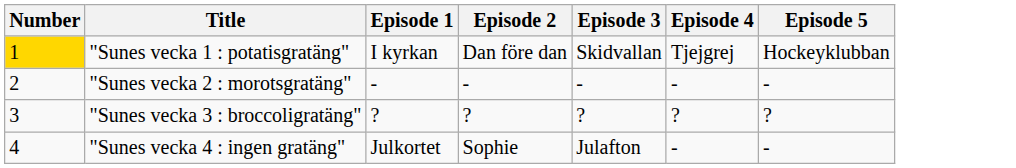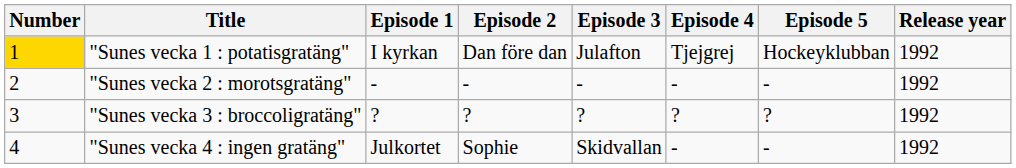+ column: Release year | 1992 | 1992 | 1992 | 1992
"Sunes vecka 1 : potatisgratäng" | Episode 3: Skidvallan -> Julafton
"Sunes vecka 4 : ingen gratäng" | Episode 3: Julafton -> Skidvallan
